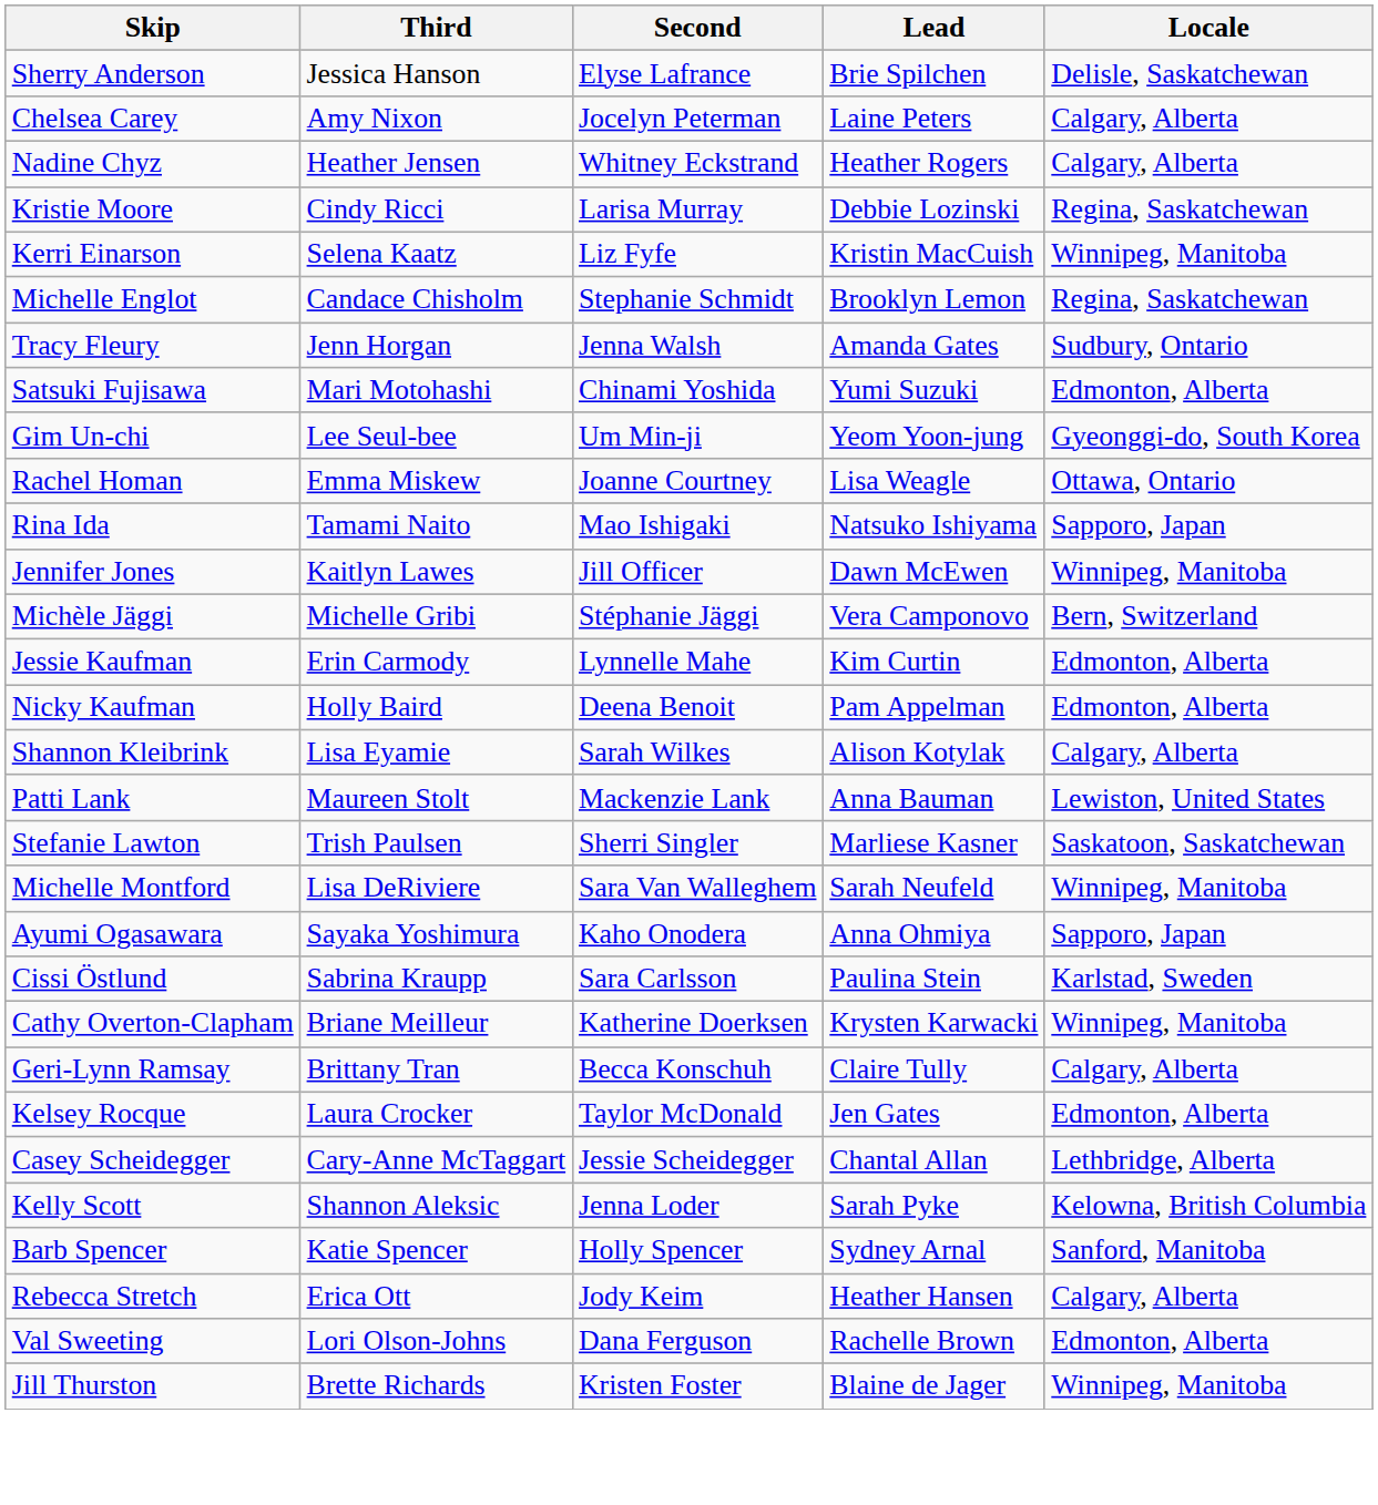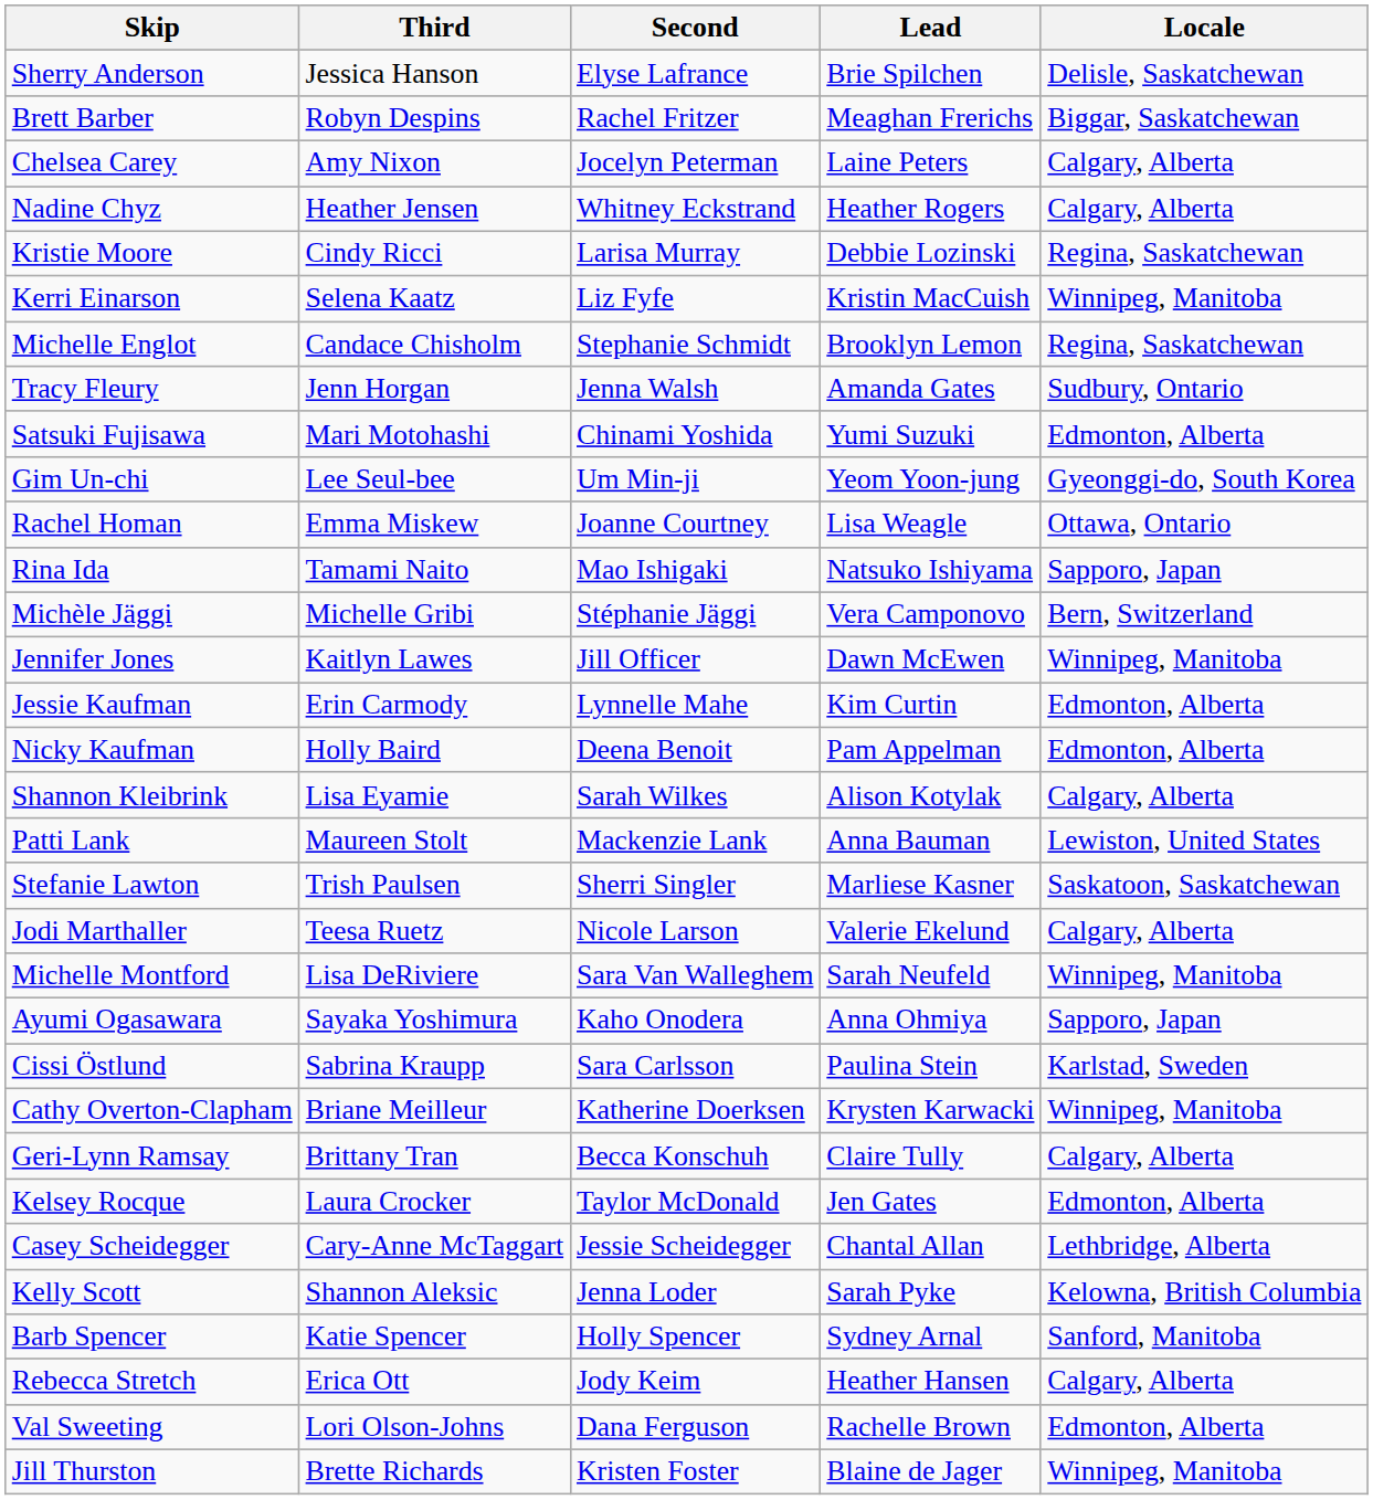+ row: Brett Barber | Robyn Despins | Rachel Fritzer | Meaghan Frerichs | Biggar, Saskatchewan
rows swapped: Michèle Jäggi <-> Jennifer Jones
+ row: Jodi Marthaller | Teesa Ruetz | Nicole Larson | Valerie Ekelund | Calgary, Alberta
